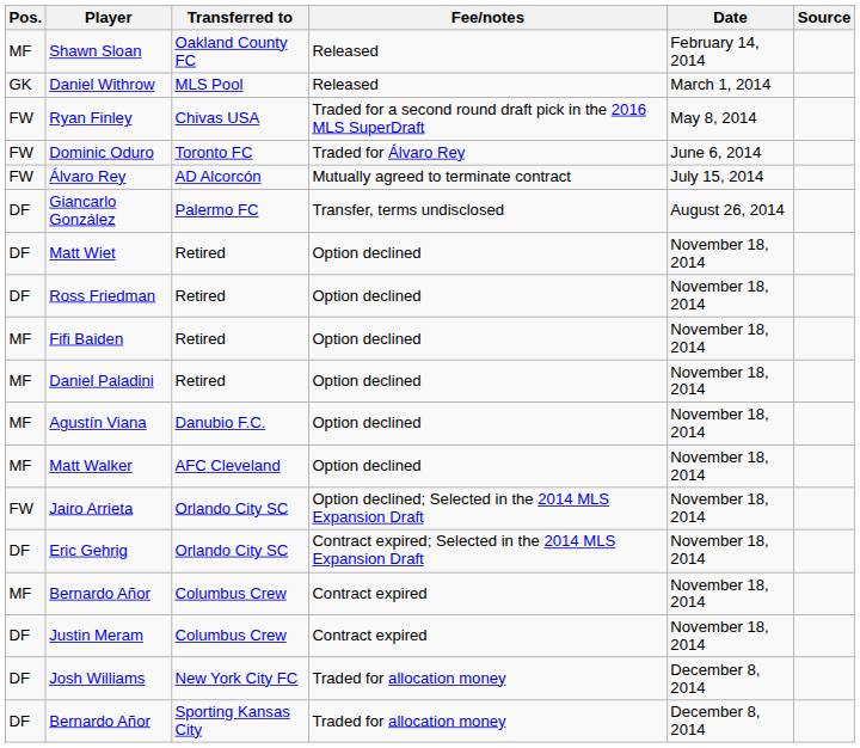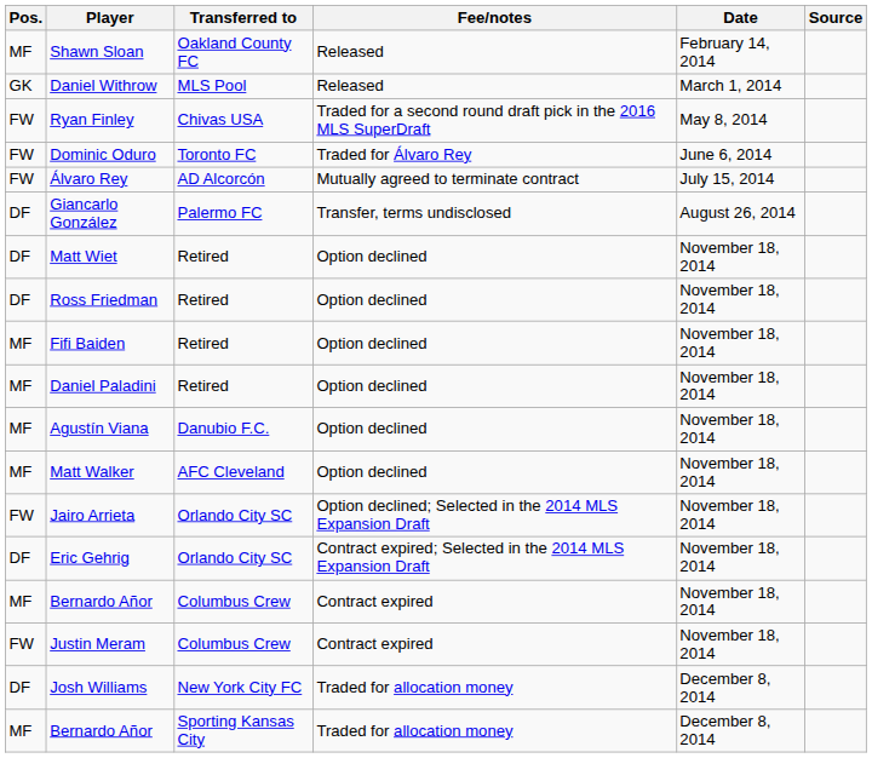Justin Meram | Pos.: DF -> FW
Bernardo Añor / Sporting Kansas City | Pos.: DF -> MF
